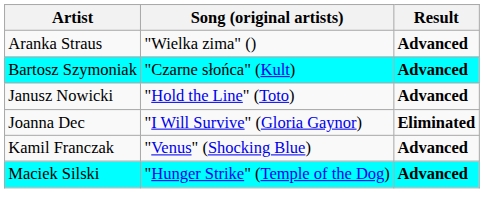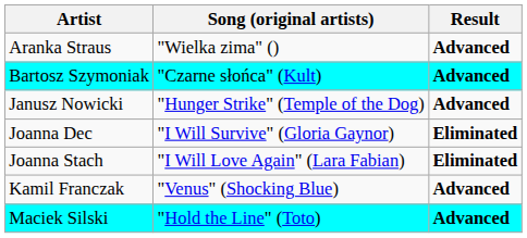Janusz Nowicki | Song (original artists): "Hold the Line" (Toto) -> "Hunger Strike" (Temple of the Dog)
+ row: Joanna Stach | "I Will Love Again" (Lara Fabian) | Eliminated
Maciek Silski | Song (original artists): "Hunger Strike" (Temple of the Dog) -> "Hold the Line" (Toto)
